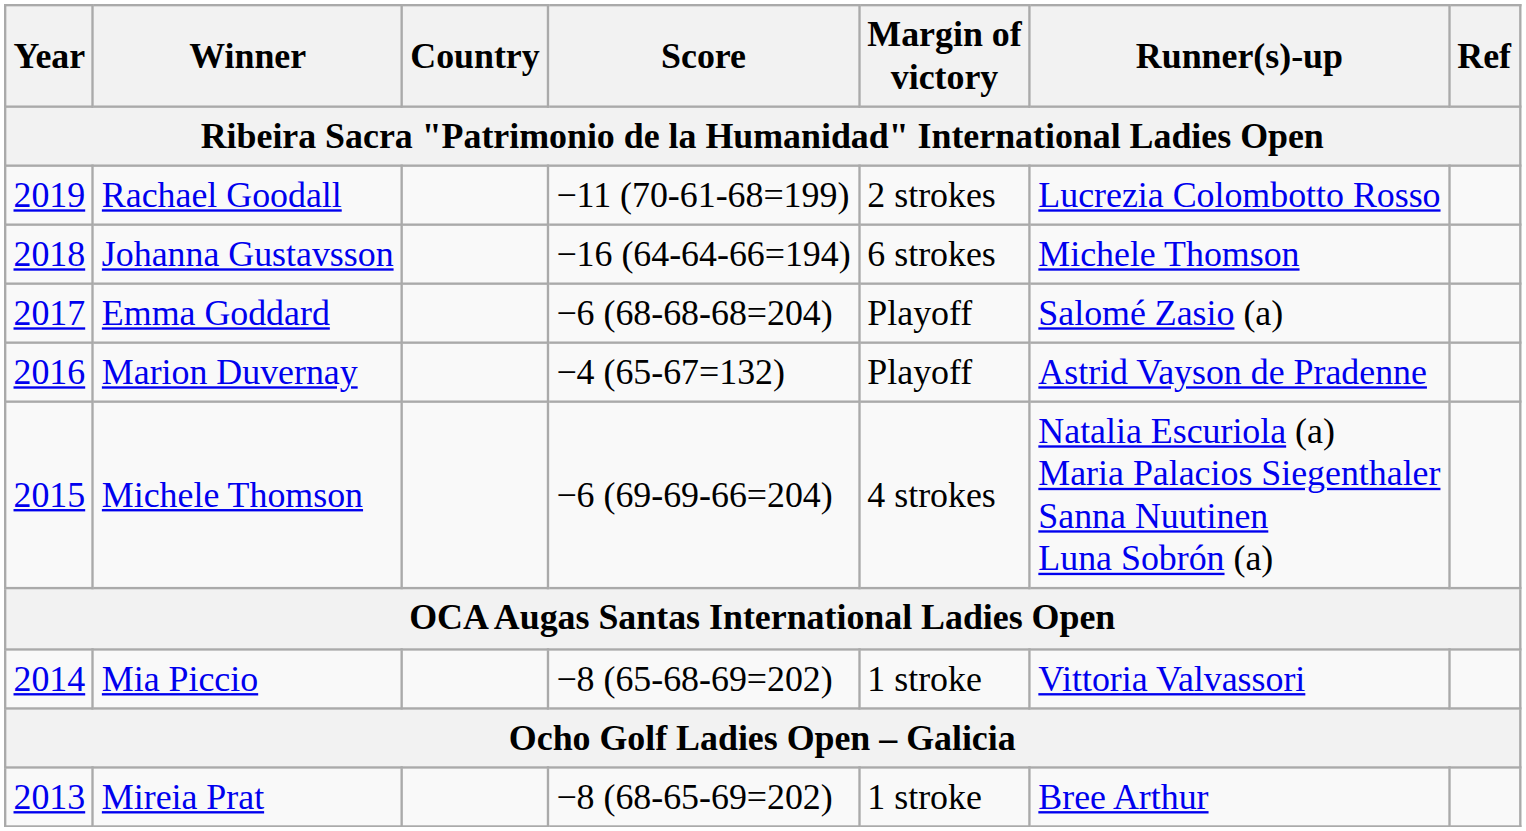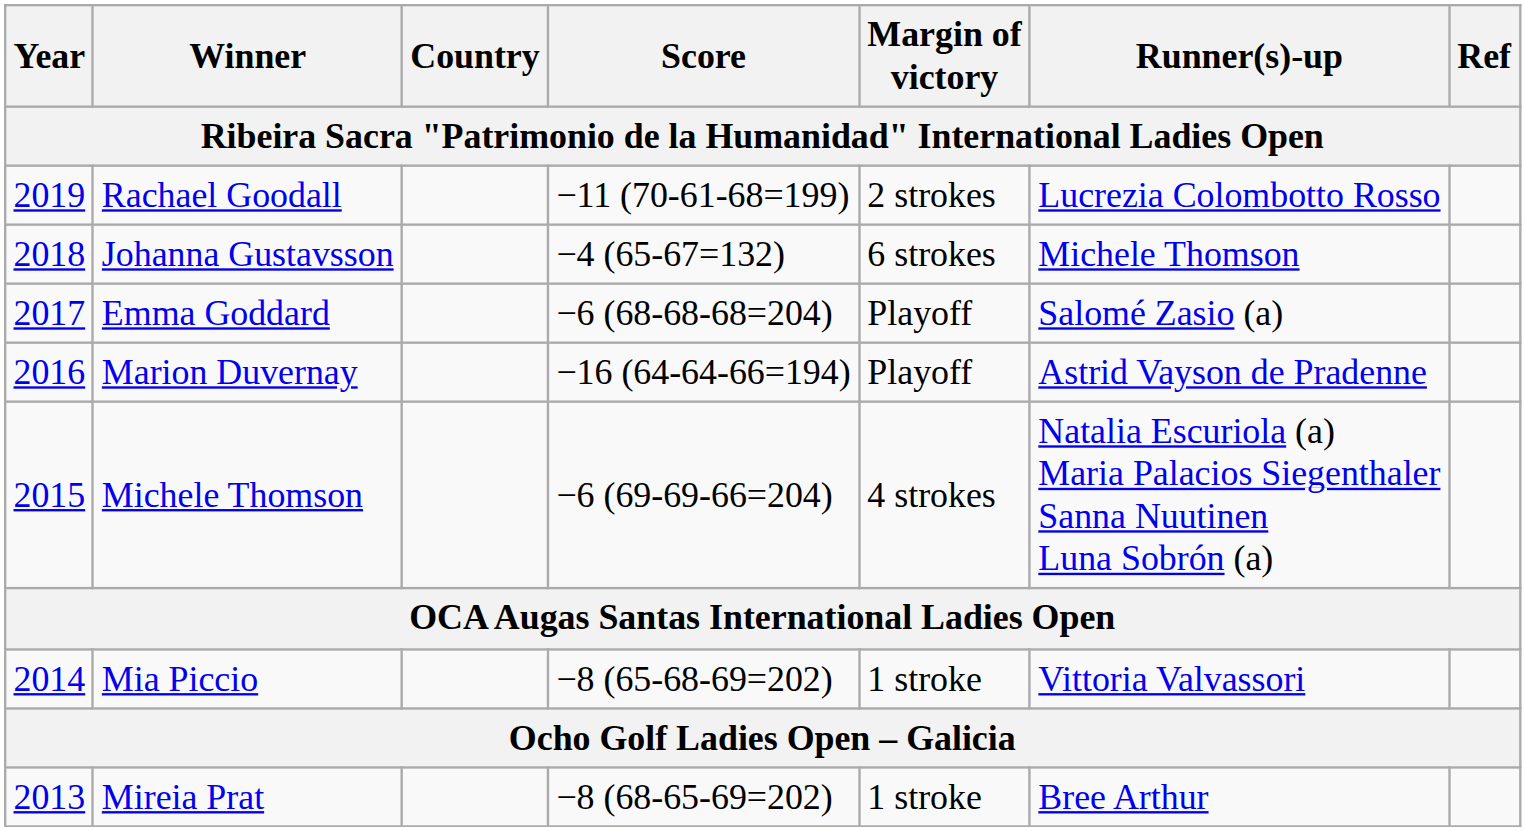Johanna Gustavsson | Score: −16 (64-64-66=194) -> −4 (65-67=132)
Marion Duvernay | Score: −4 (65-67=132) -> −16 (64-64-66=194)
